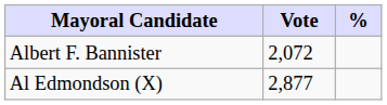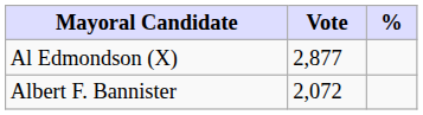rows swapped: Al Edmondson (X) <-> Albert F. Bannister
